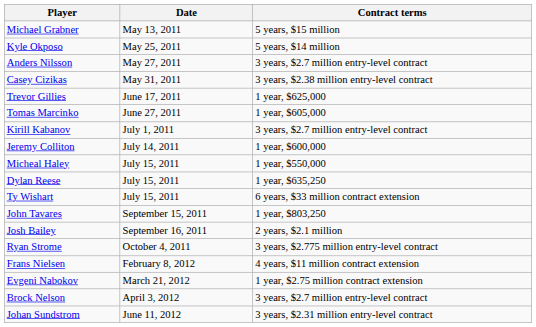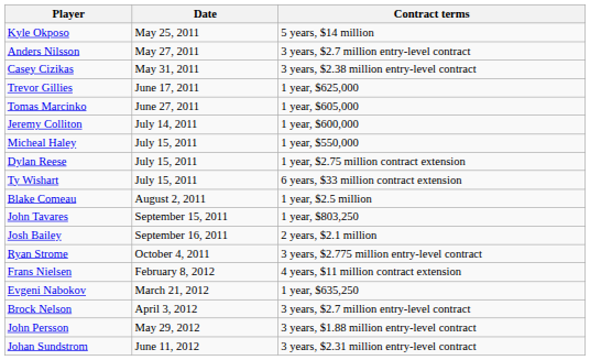- row: Michael Grabner | May 13, 2011 | 5 years, $15 million
- row: Kirill Kabanov | July 1, 2011 | 3 years, $2.7 million entry-level contract
Dylan Reese | Contract terms: 1 year, $635,250 -> 1 year, $2.75 million contract extension
+ row: Blake Comeau | August 2, 2011 | 1 year, $2.5 million
Evgeni Nabokov | Contract terms: 1 year, $2.75 million contract extension -> 1 year, $635,250
+ row: John Persson | May 29, 2012 | 3 years, $1.88 million entry-level contract
